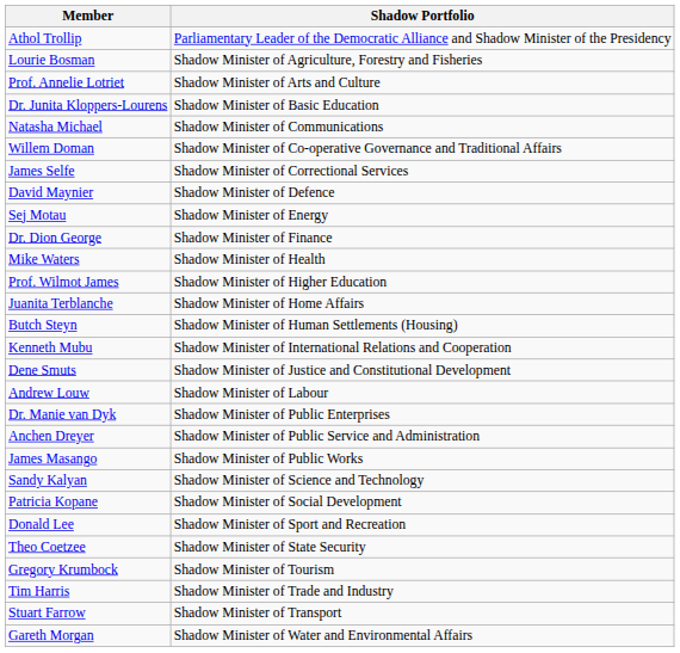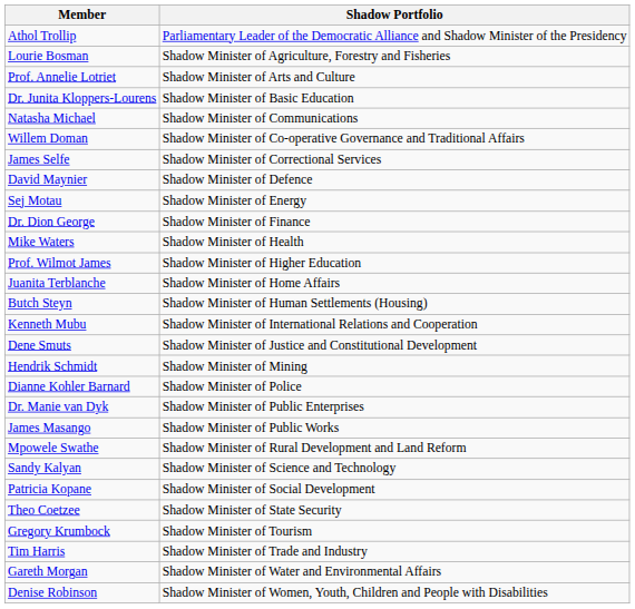- row: Andrew Louw | Shadow Minister of Labour
+ row: Hendrik Schmidt | Shadow Minister of Mining
+ row: Dianne Kohler Barnard | Shadow Minister of Police
- row: Anchen Dreyer | Shadow Minister of Public Service and Administration
+ row: Mpowele Swathe | Shadow Minister of Rural Development and Land Reform
- row: Donald Lee | Shadow Minister of Sport and Recreation
- row: Stuart Farrow | Shadow Minister of Transport
+ row: Denise Robinson | Shadow Minister of Women, Youth, Children and People with Disabilities
